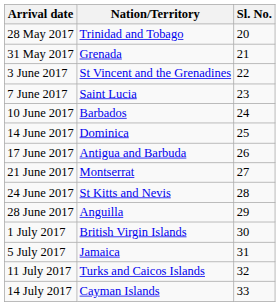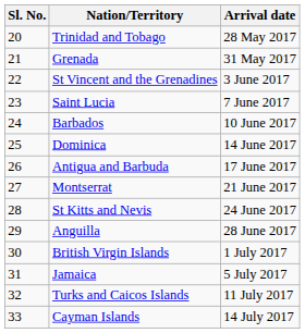columns swapped: Sl. No. <-> Arrival date
